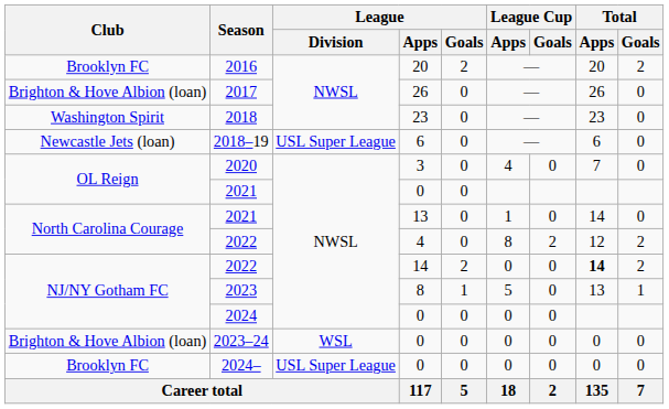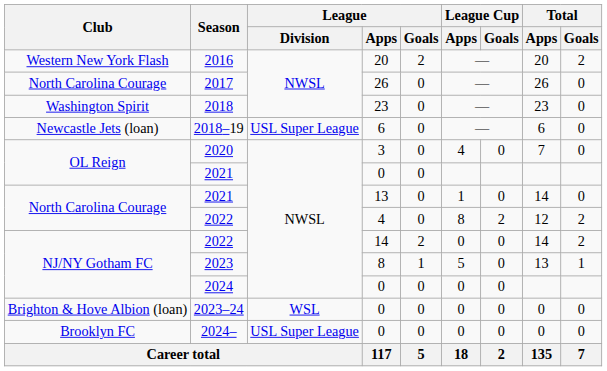2016 | Club: Brooklyn FC -> Western New York Flash
2017 | Club: Brighton & Hove Albion (loan) -> North Carolina Courage
2022 / 14 | Total / Apps: bold -> normal
